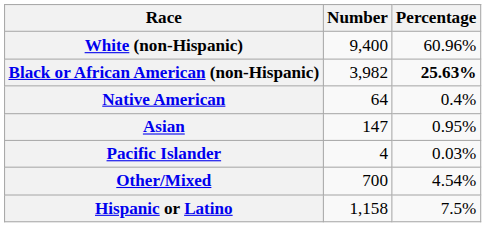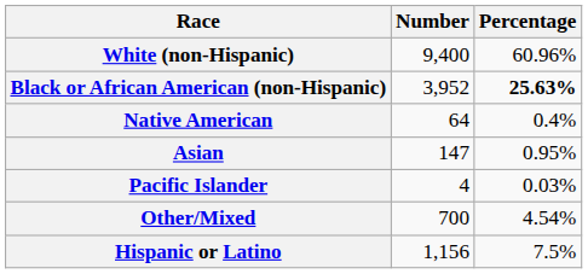Black or African American (non-Hispanic) | Number: 3,982 -> 3,952
Hispanic or Latino | Number: 1,158 -> 1,156
